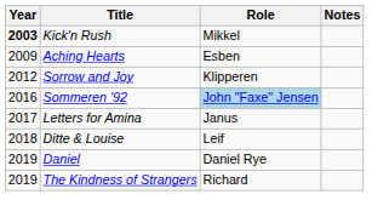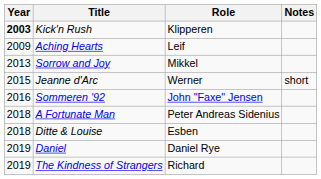Kick'n Rush | Role: Mikkel -> Klipperen
Aching Hearts | Role: Esben -> Leif
Sorrow and Joy | Year: 2012 -> 2013
Sorrow and Joy | Role: Klipperen -> Mikkel
+ row: 2015 | Jeanne d'Arc | Werner | short
Sommeren '92 | Role: lightblue background -> no background
- row: 2017 | Letters for Amina | Janus
+ row: 2018 | A Fortunate Man | Peter Andreas Sidenius
Ditte & Louise | Role: Leif -> Esben
